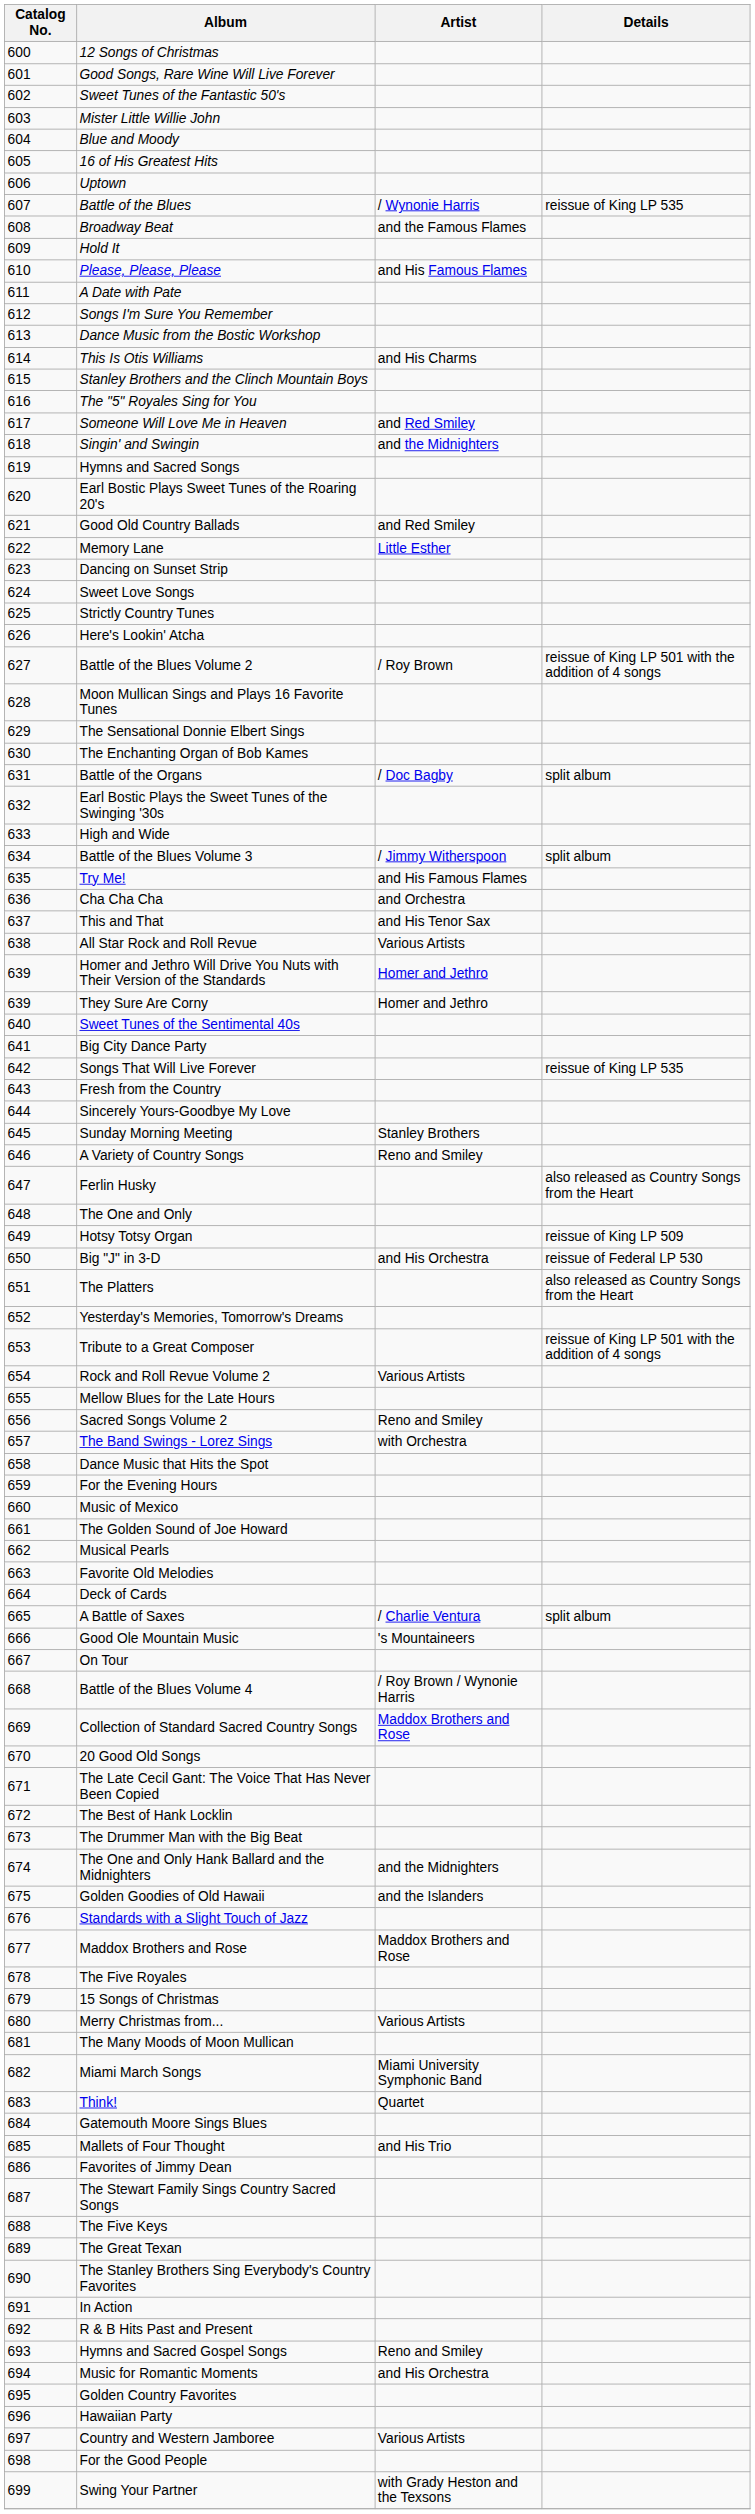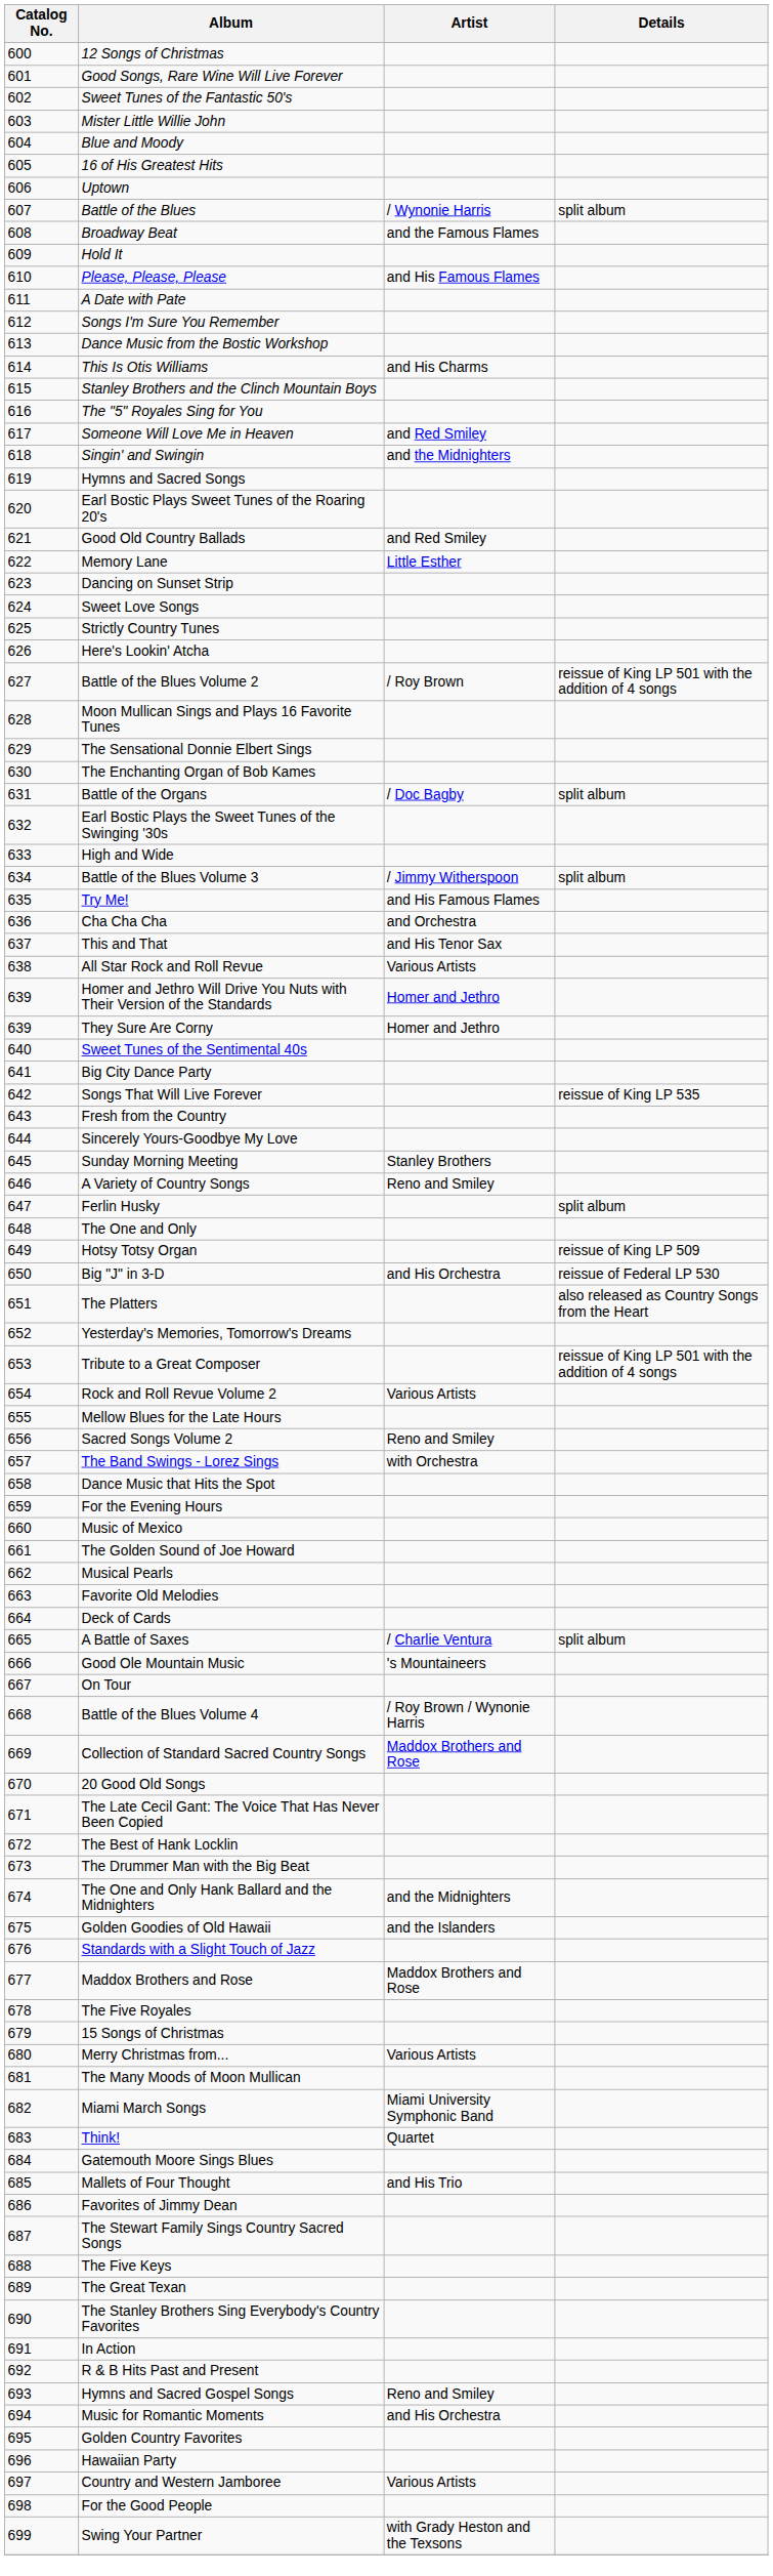Battle of the Blues | Details: reissue of King LP 535 -> split album
Ferlin Husky | Details: also released as Country Songs from the Heart -> split album
